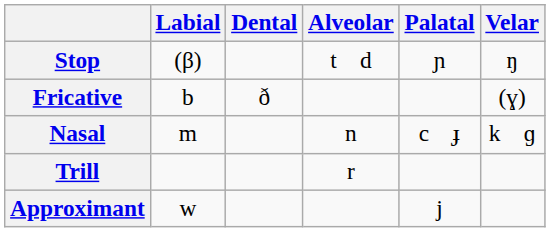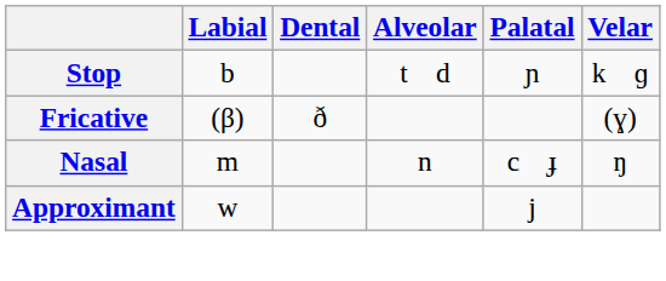Stop | Labial: (β) -> b
Stop | Velar: ŋ -> k ɡ
Fricative | Labial: b -> (β)
Nasal | Velar: k ɡ -> ŋ
- row: Trill | r
